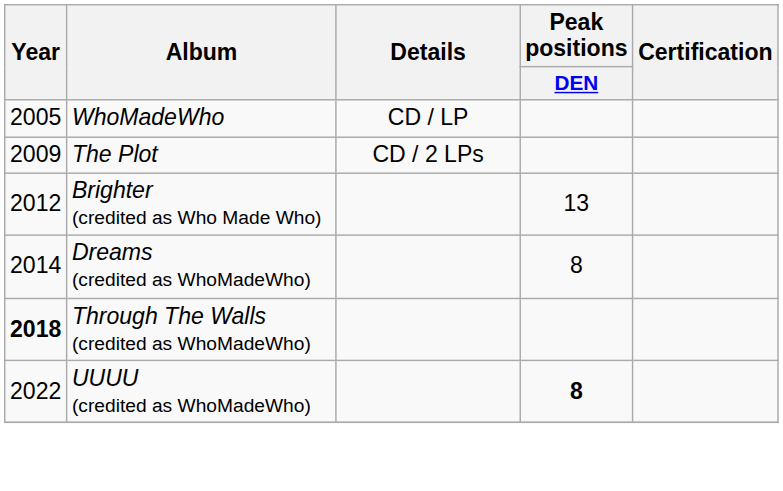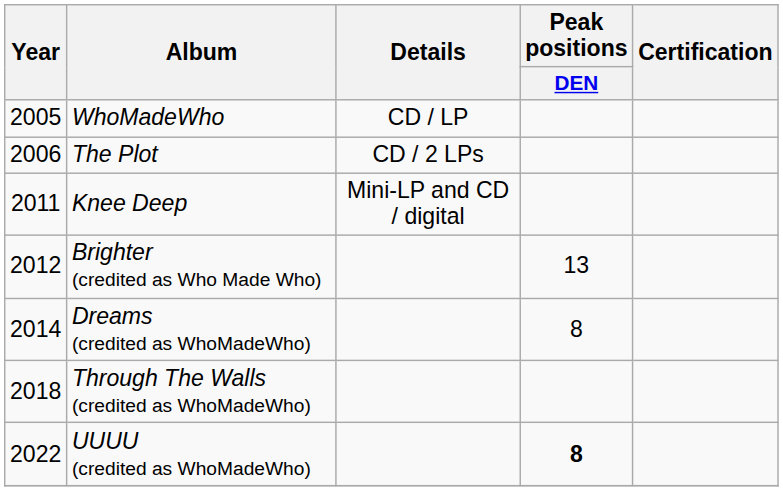The Plot | Year: 2009 -> 2006
+ row: 2011 | Knee Deep | Mini-LP and CD / digital
Through The Walls (credited as WhoMadeWho) | Year: bold -> normal
